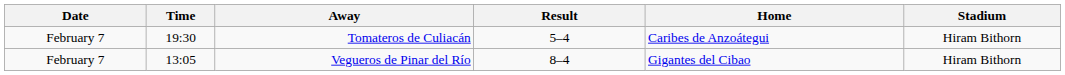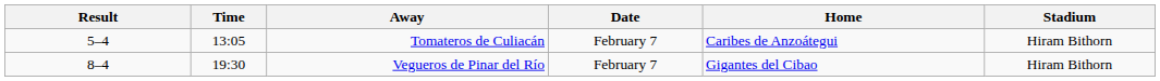columns swapped: Date <-> Result
Tomateros de Culiacán | Time: 19:30 -> 13:05
Vegueros de Pinar del Río | Time: 13:05 -> 19:30
